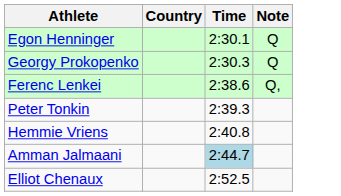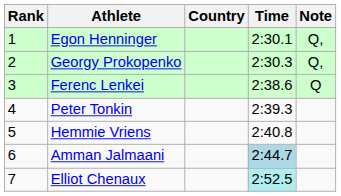+ column: Rank | 1 | 2 | 3 | 4 | 5 | 6 | 7
Egon Henninger | Note: Q -> Q,
Georgy Prokopenko | Note: Q -> Q,
Ferenc Lenkei | Note: Q, -> Q
Elliot Chenaux | Time: no background -> paleturquoise background
